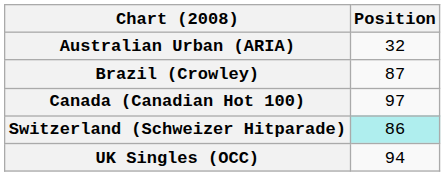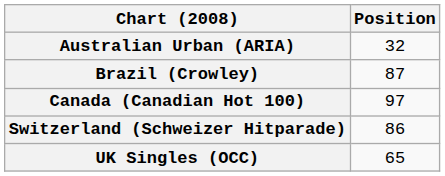Switzerland (Schweizer Hitparade) | Position: paleturquoise background -> no background
UK Singles (OCC) | Position: 94 -> 65
